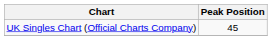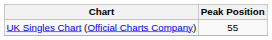UK Singles Chart (Official Charts Company) | Peak Position: 45 -> 55
